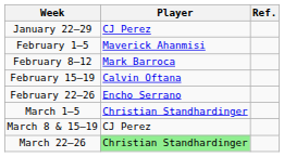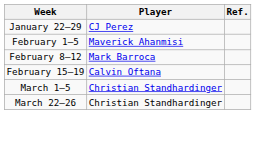- row: February 22–26 | Encho Serrano
- row: March 8 & 15–19 | CJ Perez
March 22–26 | Player: lightgreen background -> no background
